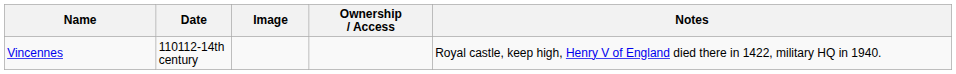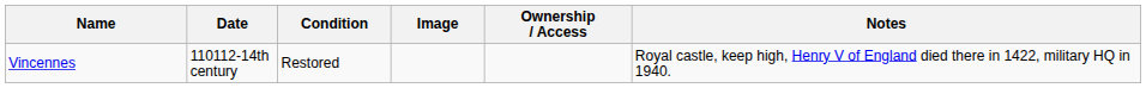+ column: Condition | Restored
